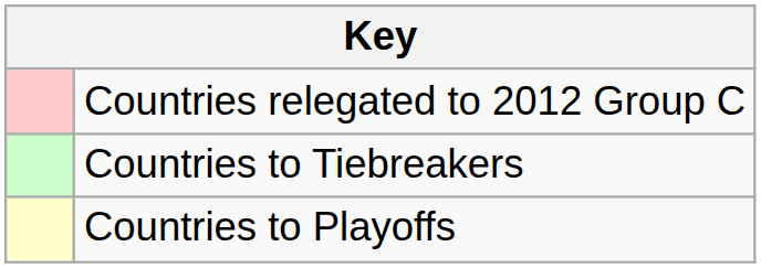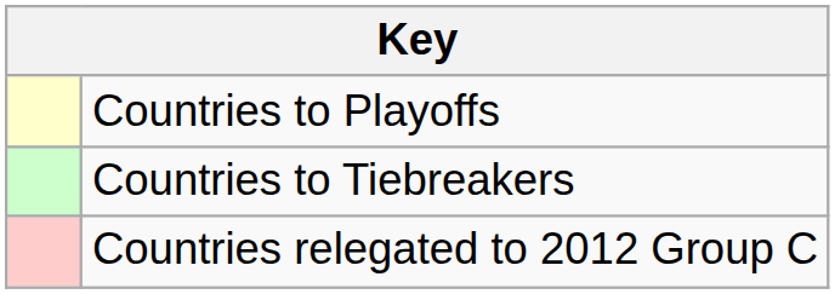rows swapped: Countries to Playoffs <-> Countries relegated to 2012 Group C
